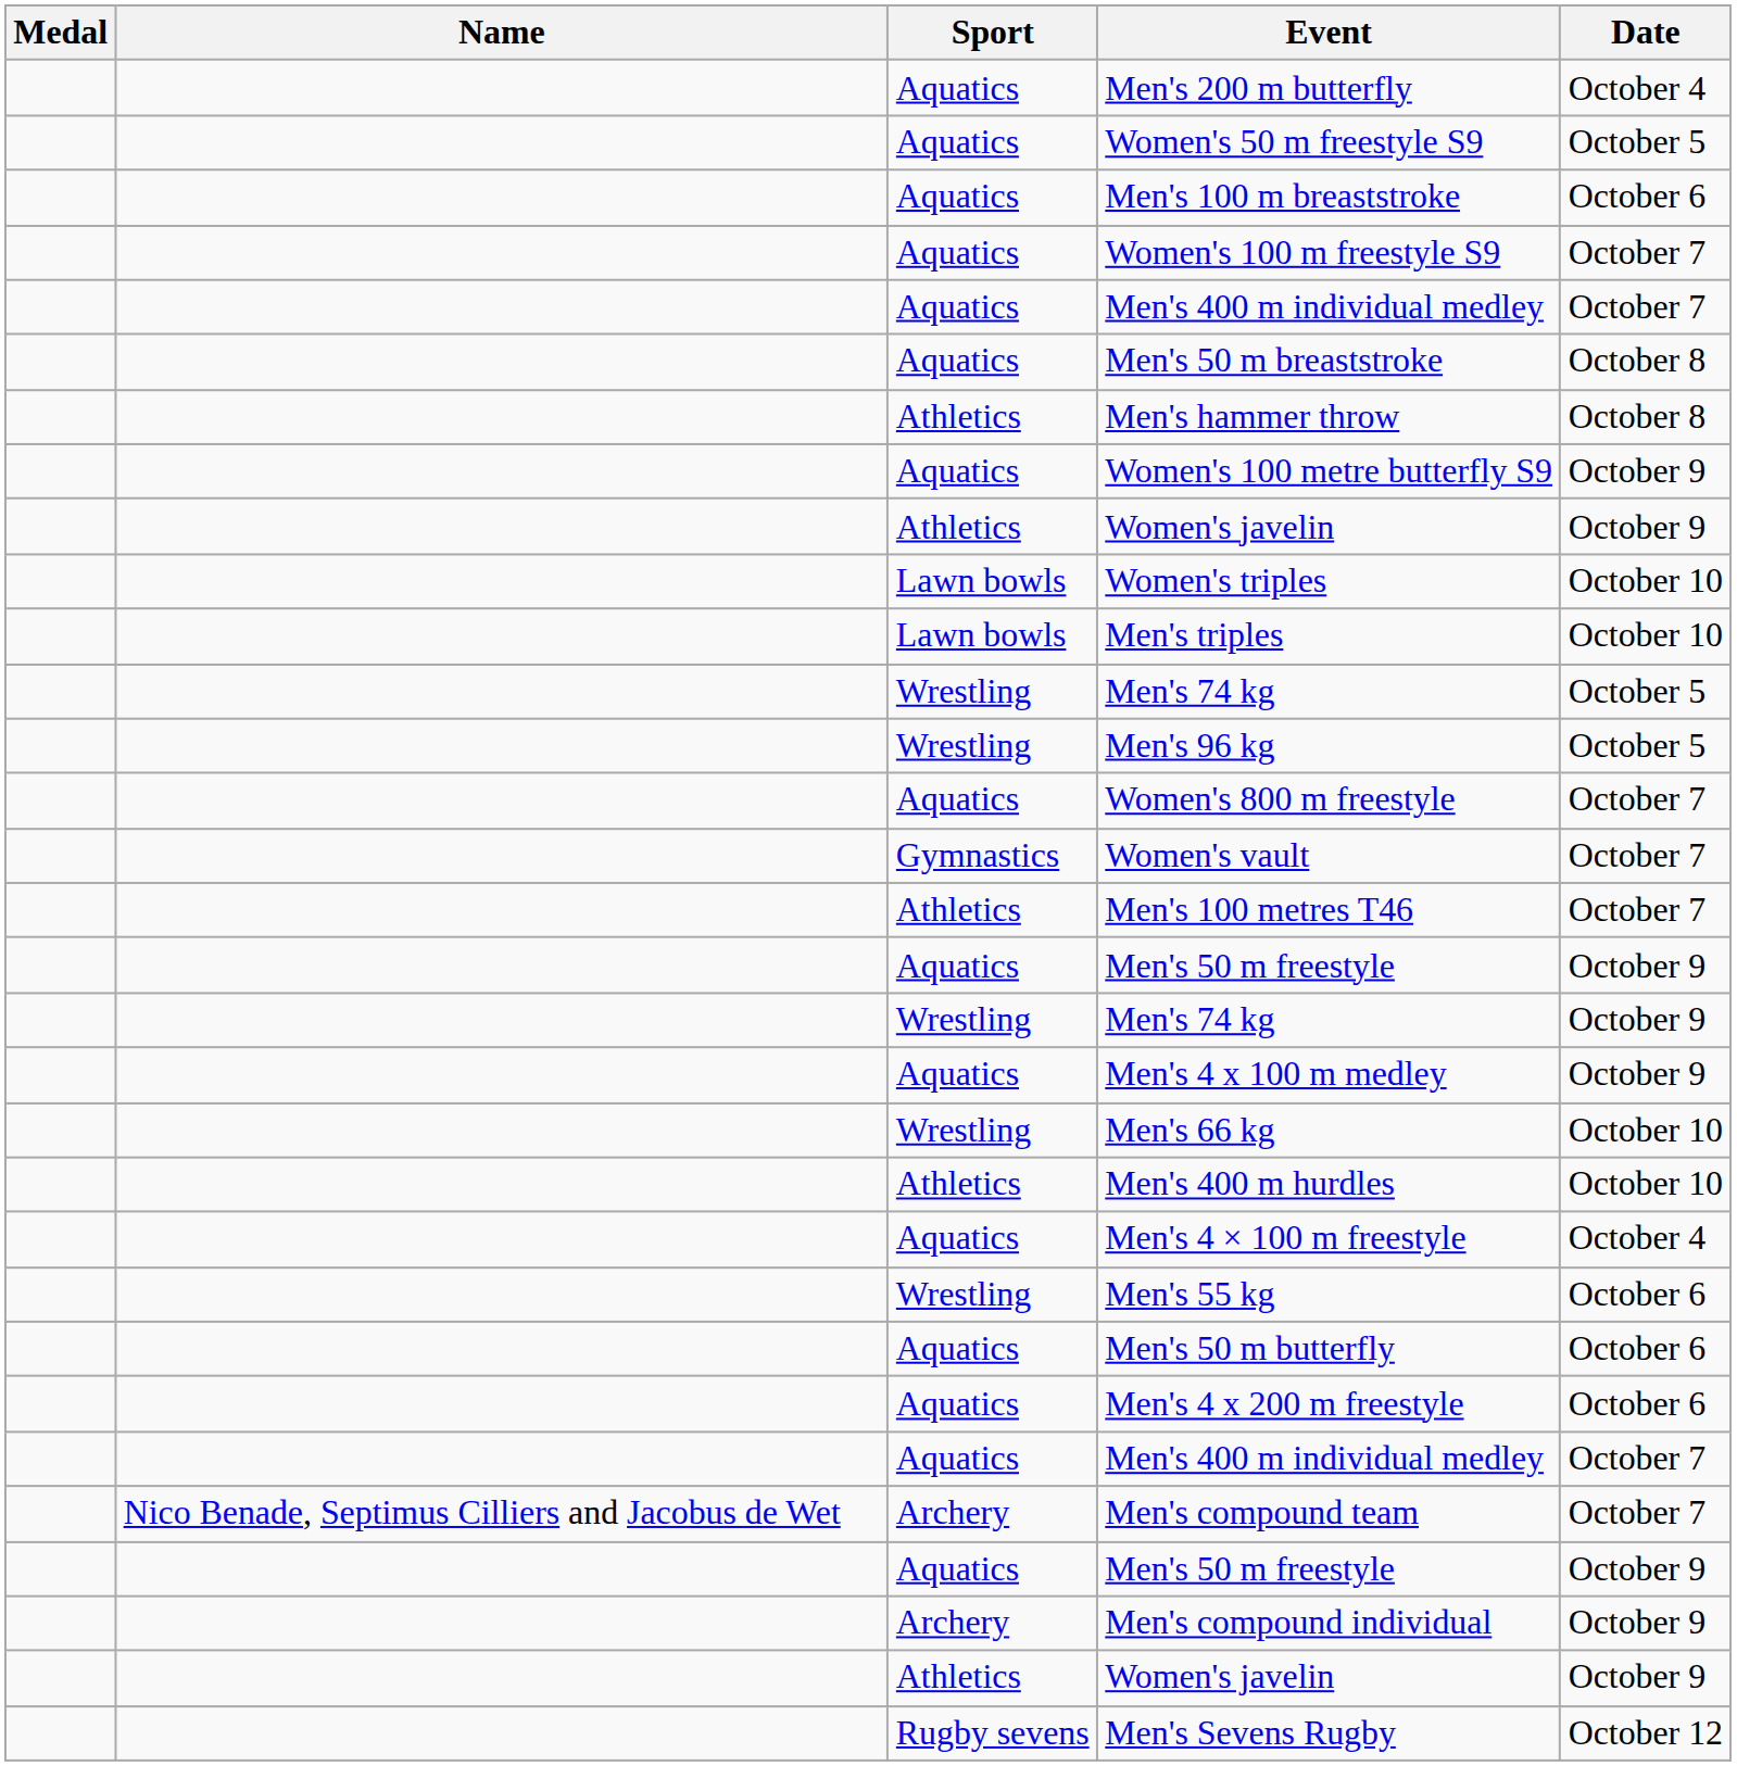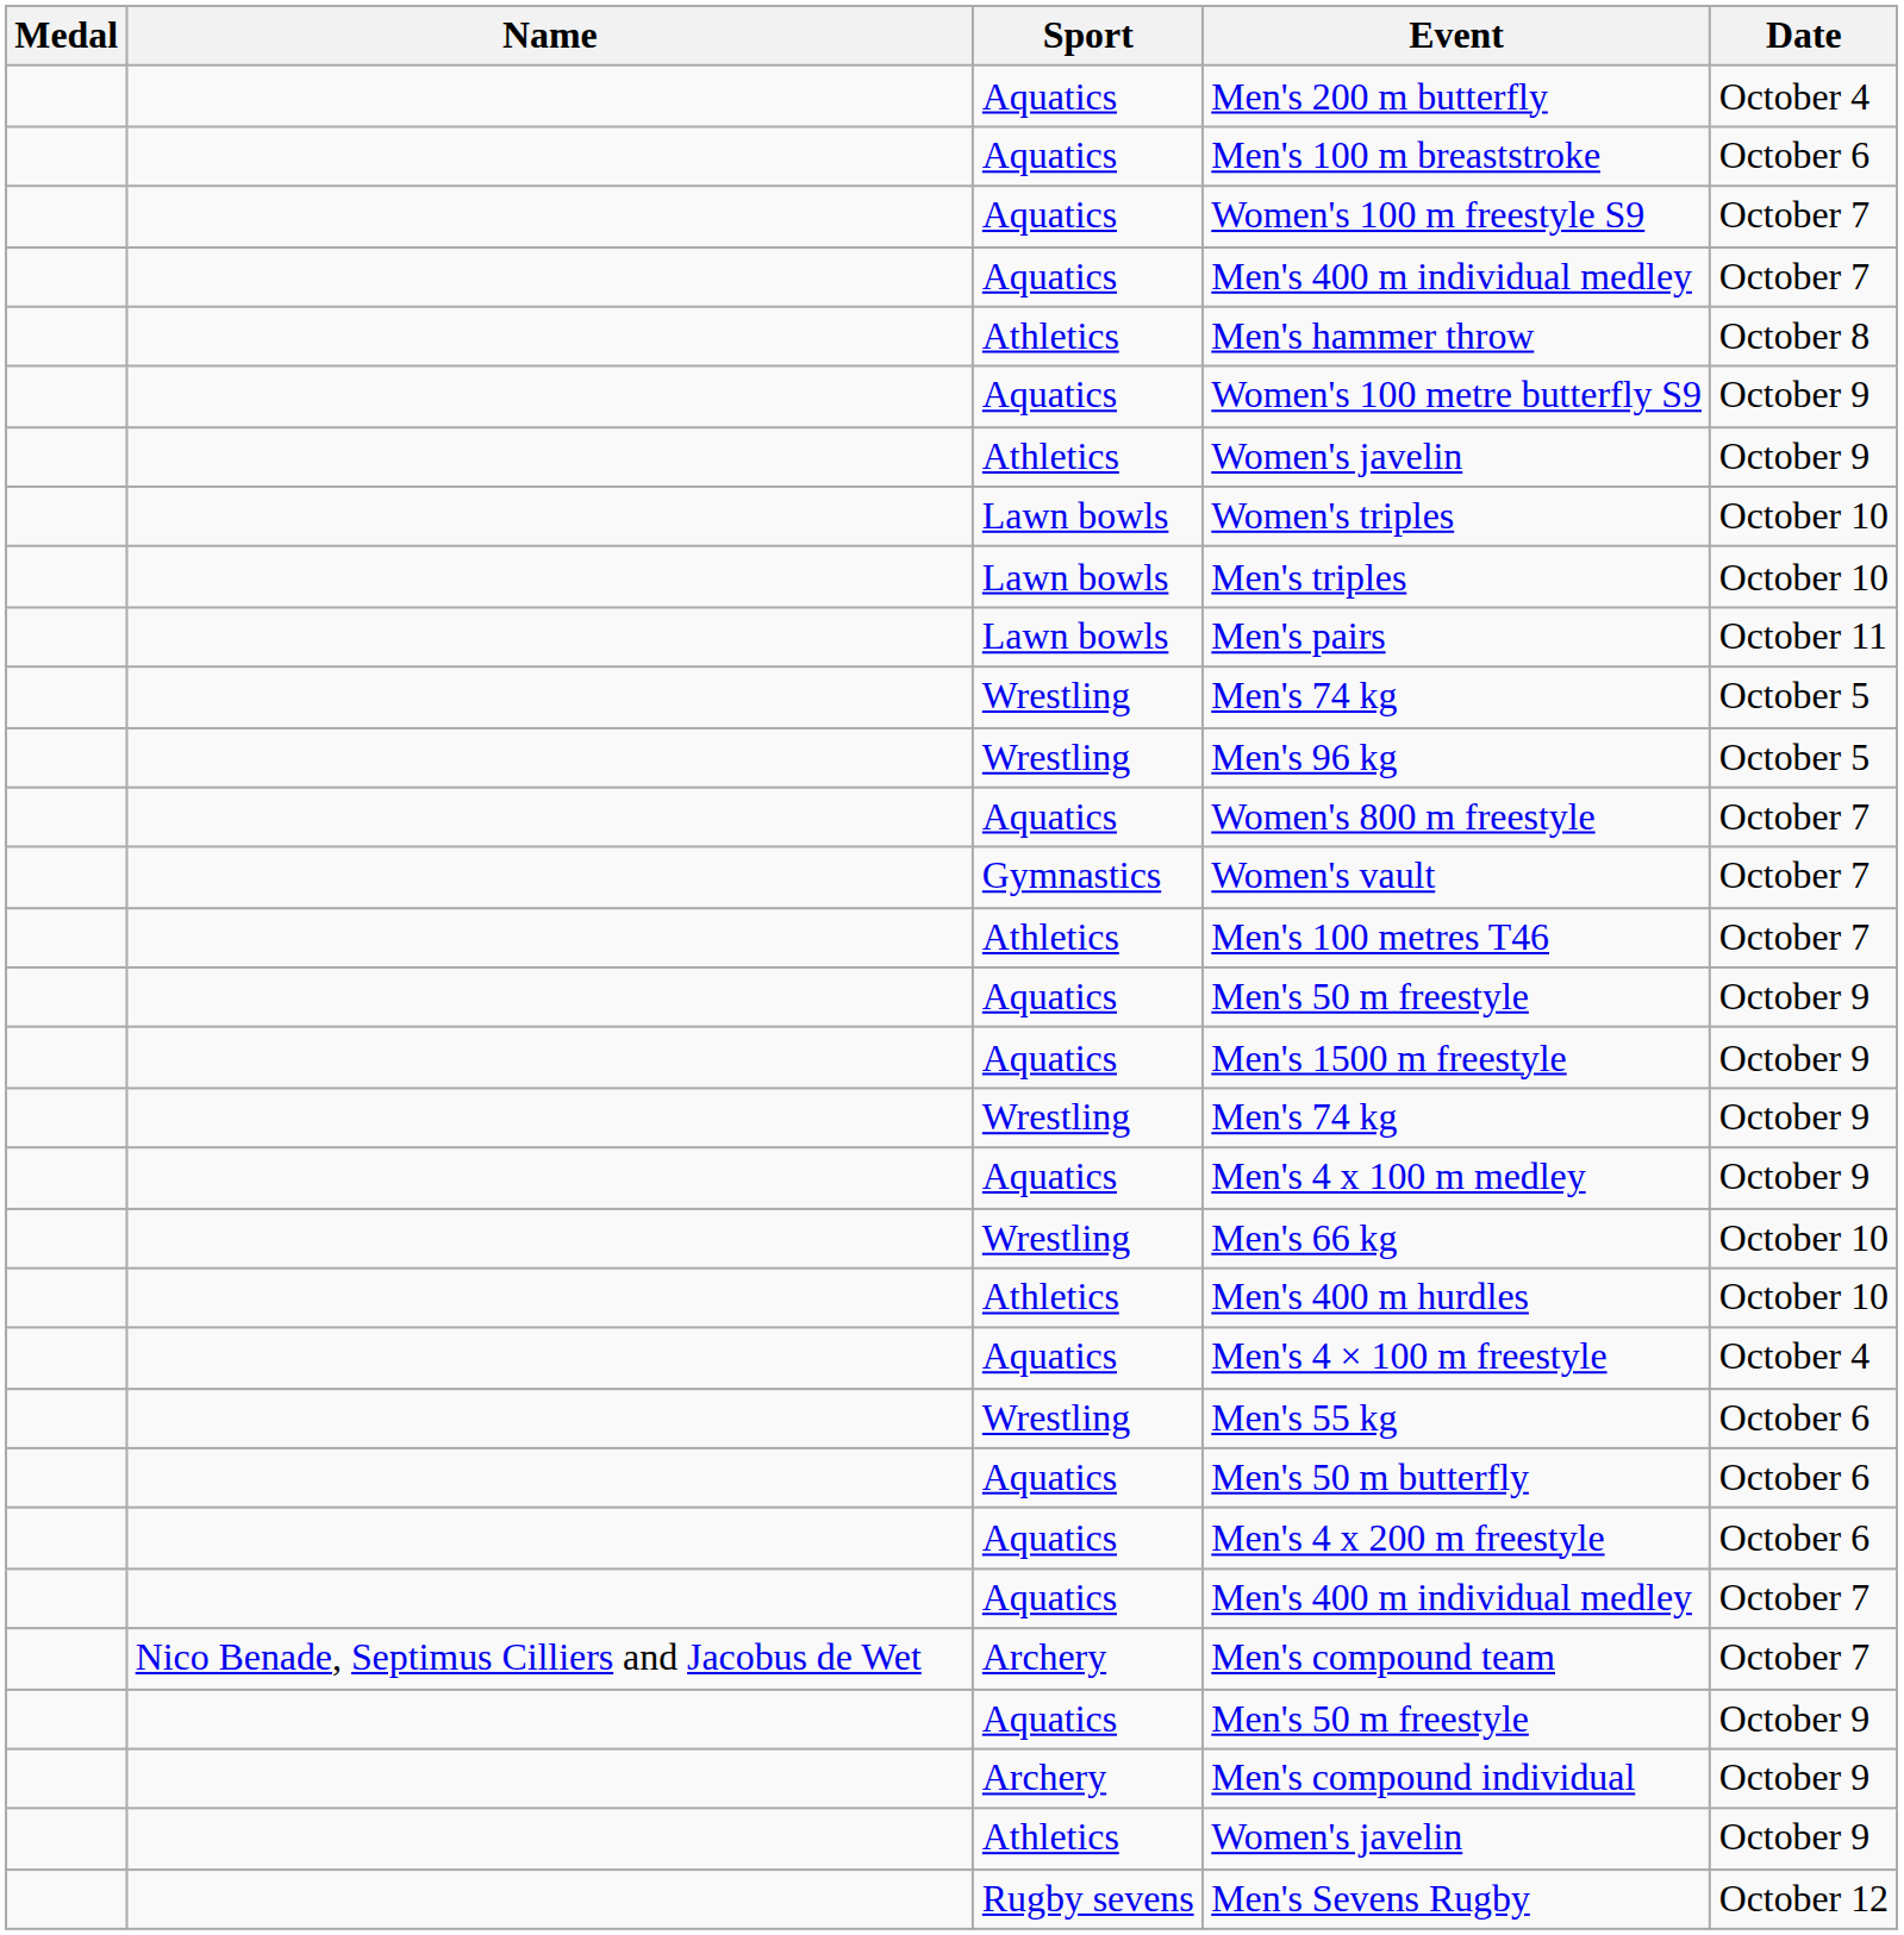- row: Aquatics | Women's 50 m freestyle S9 | October 5
- row: Aquatics | Men's 50 m breaststroke | October 8
+ row: Lawn bowls | Men's pairs | October 11
+ row: Aquatics | Men's 1500 m freestyle | October 9
